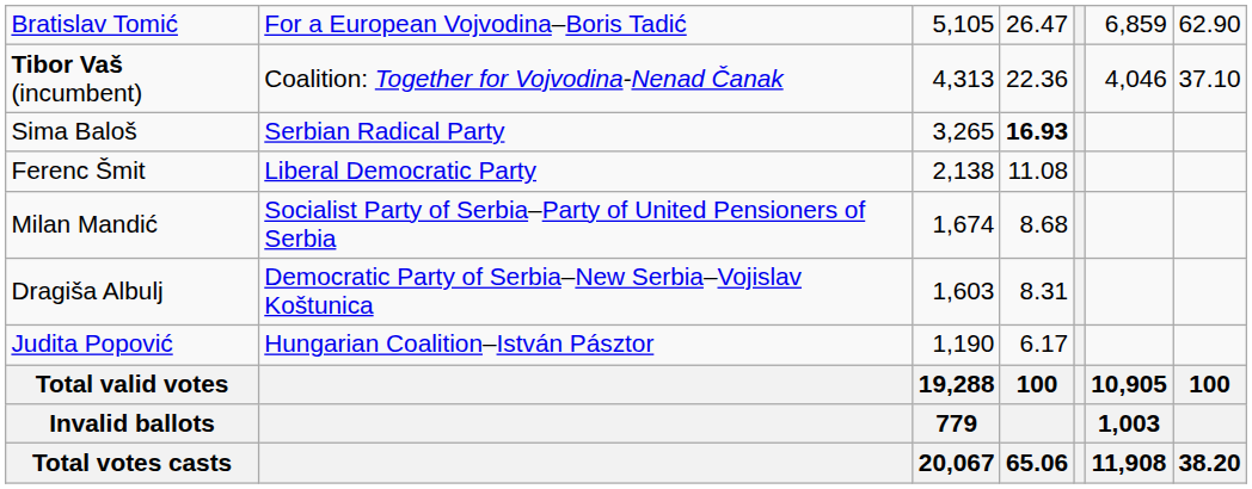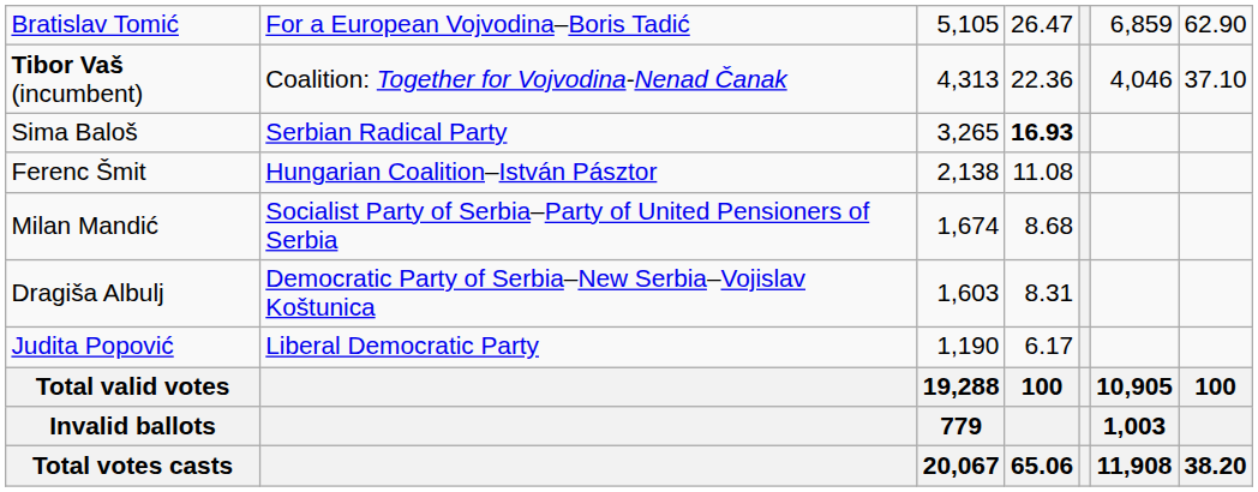Ferenc Šmit | column 2: Liberal Democratic Party -> Hungarian Coalition–István Pásztor
Judita Popović | column 2: Hungarian Coalition–István Pásztor -> Liberal Democratic Party
